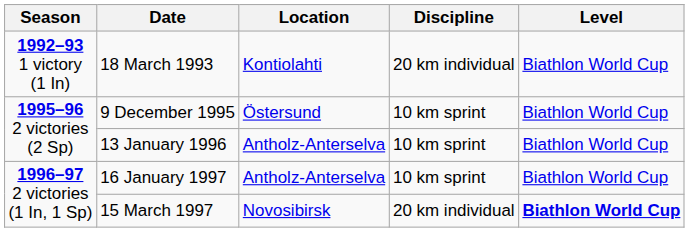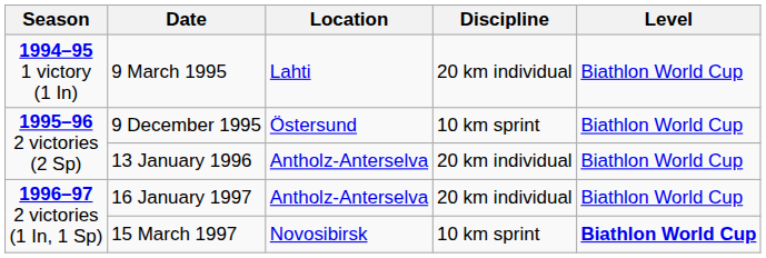- row: 1992–93 1 victory (1 In) | 18 March 1993 | Kontiolahti | 20 km individual | Biathlon World Cup
+ row: 1994–95 1 victory (1 In) | 9 March 1995 | Lahti | 20 km individual | Biathlon World Cup
13 January 1996 | Discipline: 10 km sprint -> 20 km individual
16 January 1997 | Discipline: 10 km sprint -> 20 km individual
15 March 1997 | Discipline: 20 km individual -> 10 km sprint
